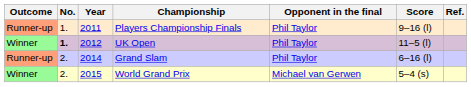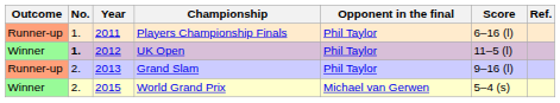Players Championship Finals | Score: 9–16 (l) -> 6–16 (l)
Grand Slam | Year: 2014 -> 2013
Grand Slam | Score: 6–16 (l) -> 9–16 (l)
